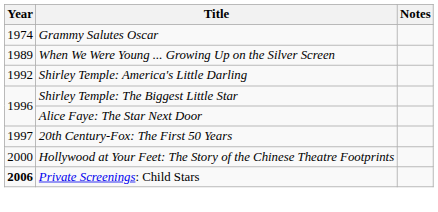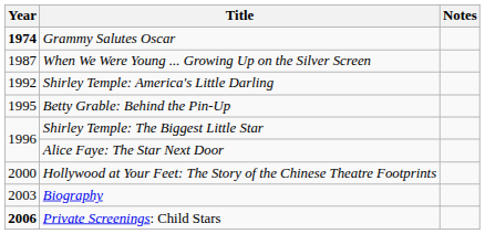Grammy Salutes Oscar | Year: normal -> bold
When We Were Young ... Growing Up on the Silver Screen | Year: 1989 -> 1987
+ row: 1995 | Betty Grable: Behind the Pin-Up
- row: 1997 | 20th Century-Fox: The First 50 Years
+ row: 2003 | Biography
